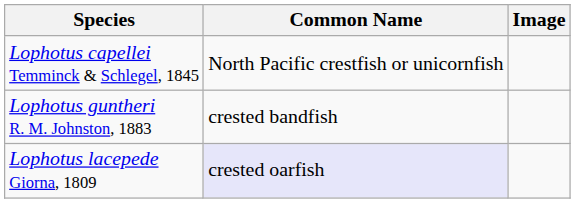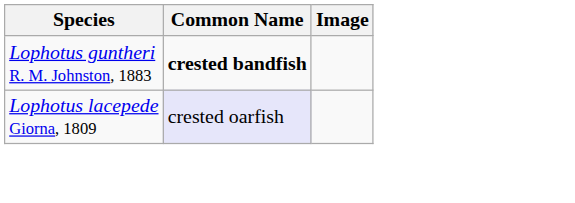- row: Lophotus capellei Temminck & Schlegel, 1845 | North Pacific crestfish or unicornfish
Lophotus guntheri R. M. Johnston, 1883 | Common Name: normal -> bold
